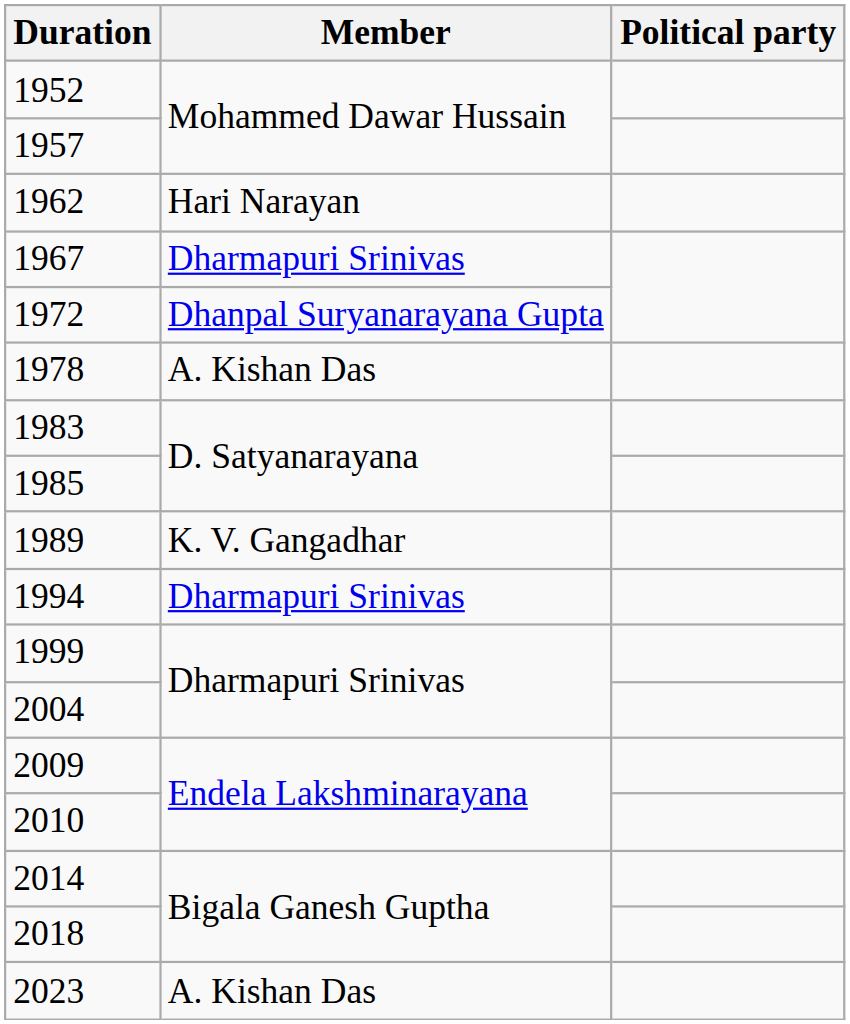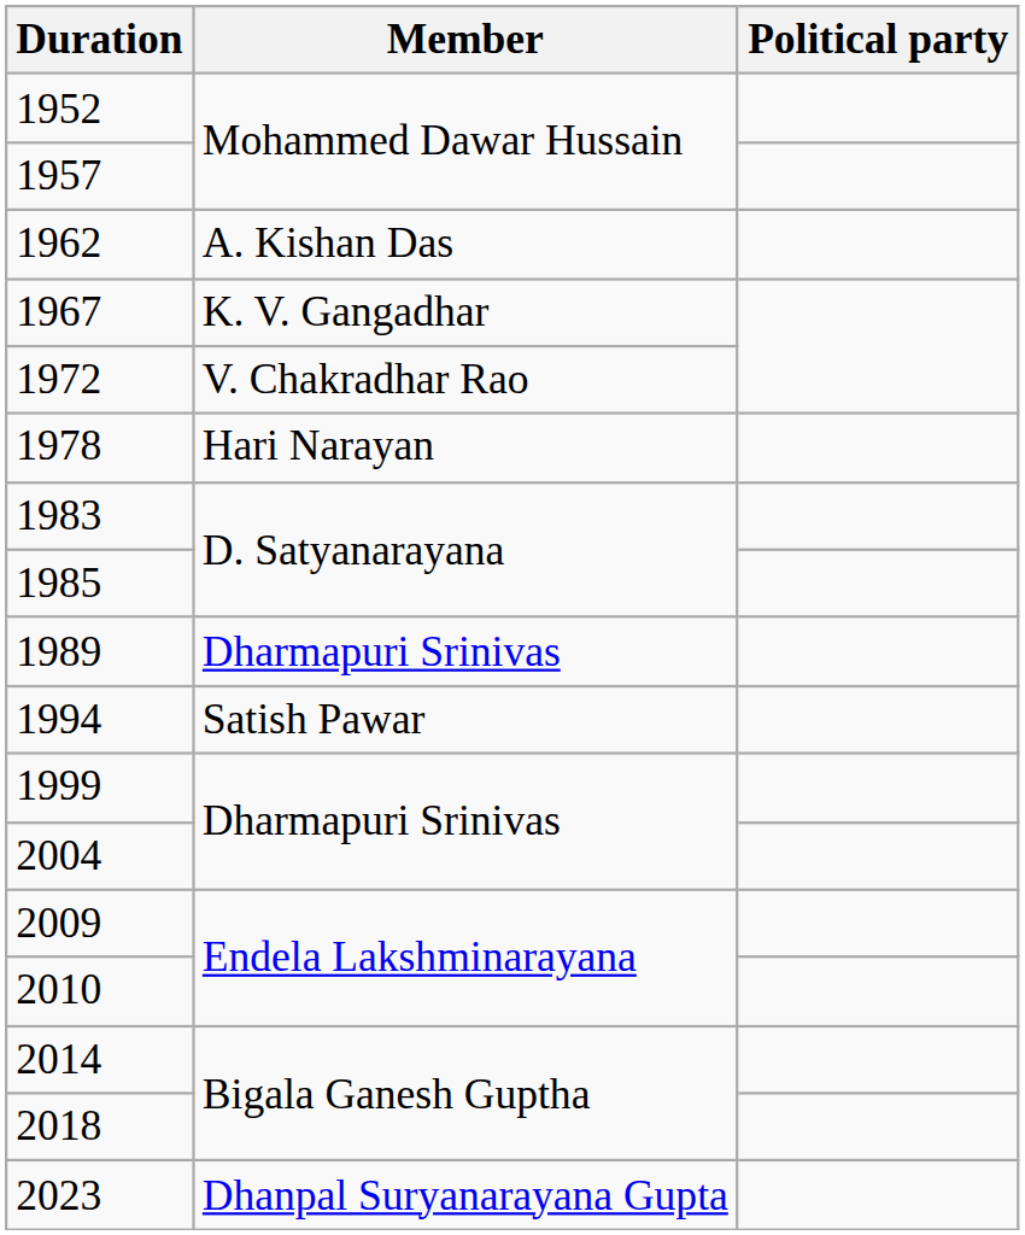1962 | Member: Hari Narayan -> A. Kishan Das
1967 | Member: Dharmapuri Srinivas -> K. V. Gangadhar
1972 | Member: Dhanpal Suryanarayana Gupta -> V. Chakradhar Rao
1978 | Member: A. Kishan Das -> Hari Narayan
1989 | Member: K. V. Gangadhar -> Dharmapuri Srinivas
1994 | Member: Dharmapuri Srinivas -> Satish Pawar
2023 | Member: A. Kishan Das -> Dhanpal Suryanarayana Gupta
